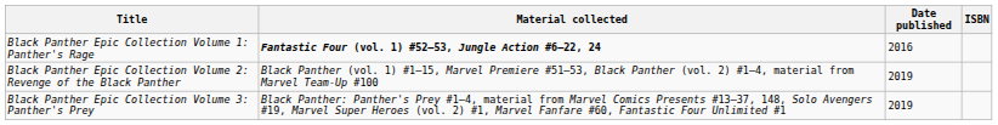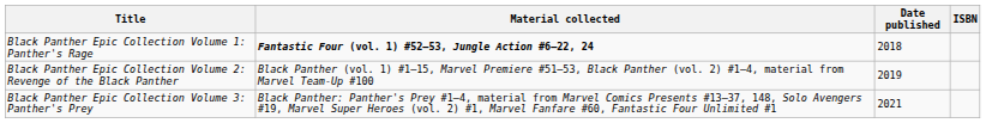Black Panther Epic Collection Volume 1: Panther's Rage | Date published: 2016 -> 2018
Black Panther Epic Collection Volume 3: Panther's Prey | Date published: 2019 -> 2021
